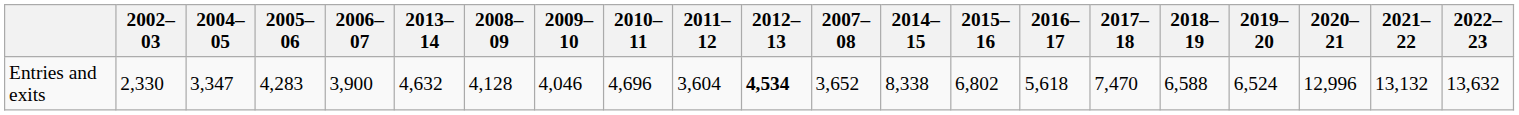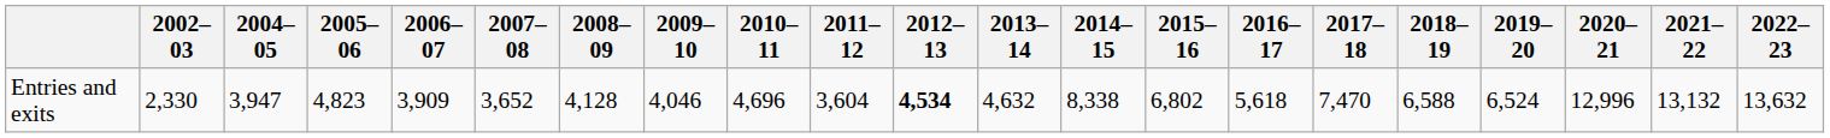columns swapped: 2007–08 <-> 2013–14
Entries and exits | 2004–05: 3,347 -> 3,947
Entries and exits | 2005–06: 4,283 -> 4,823
Entries and exits | 2006–07: 3,900 -> 3,909
